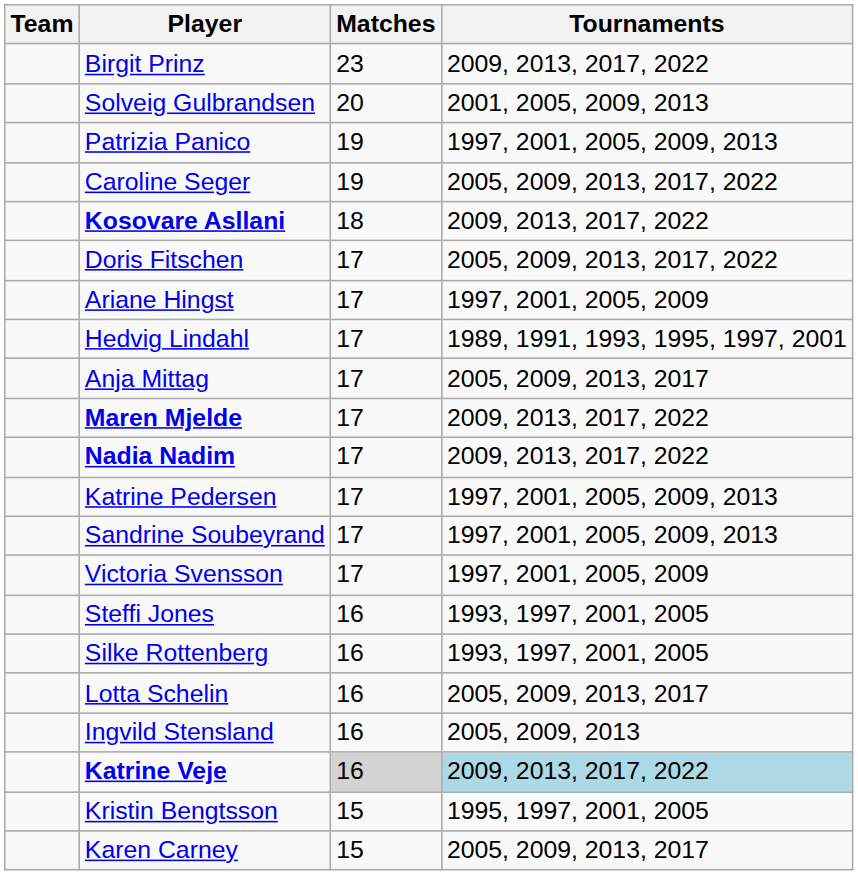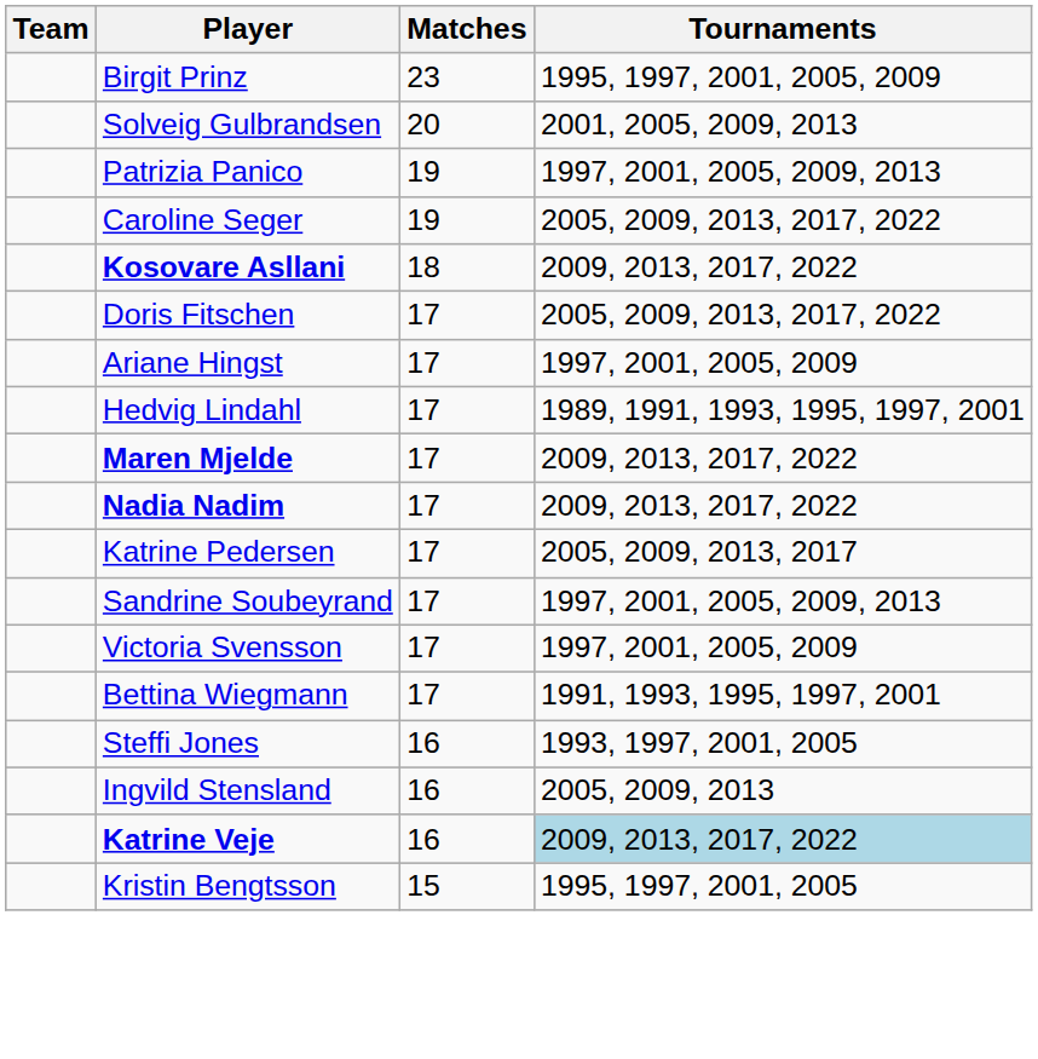Birgit Prinz | Tournaments: 2009, 2013, 2017, 2022 -> 1995, 1997, 2001, 2005, 2009
- row: Anja Mittag | 17 | 2005, 2009, 2013, 2017
Katrine Pedersen | Tournaments: 1997, 2001, 2005, 2009, 2013 -> 2005, 2009, 2013, 2017
+ row: Bettina Wiegmann | 17 | 1991, 1993, 1995, 1997, 2001
- row: Silke Rottenberg | 16 | 1993, 1997, 2001, 2005
- row: Lotta Schelin | 16 | 2005, 2009, 2013, 2017
Katrine Veje | Matches: lightgrey background -> no background
- row: Karen Carney | 15 | 2005, 2009, 2013, 2017
